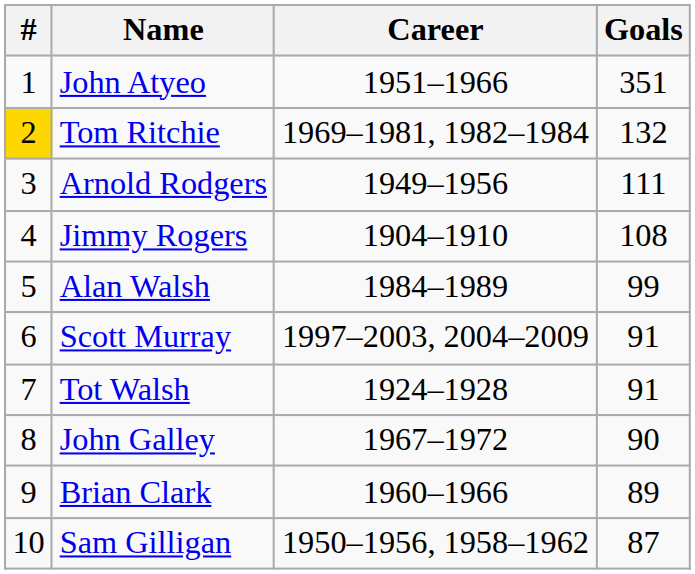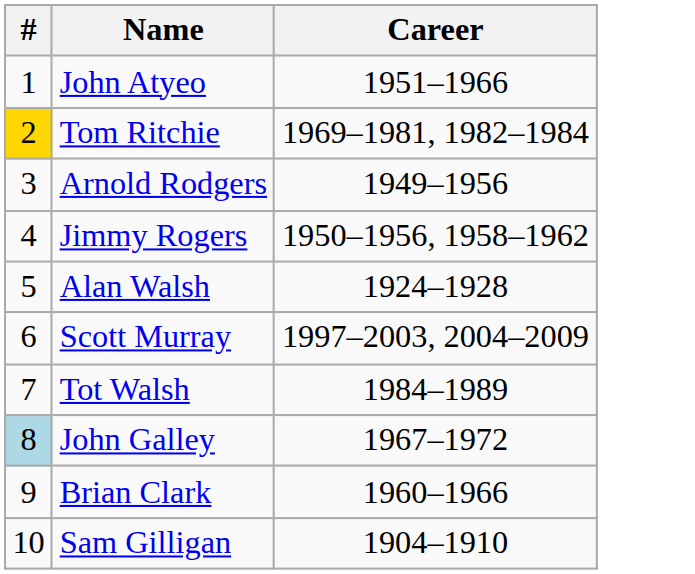- column: Goals | 351 | 132 | 111 | 108 | 99 | 91 | 91 | 90 | 89 | 87
Jimmy Rogers | Career: 1904–1910 -> 1950–1956, 1958–1962
Alan Walsh | Career: 1984–1989 -> 1924–1928
Tot Walsh | Career: 1924–1928 -> 1984–1989
John Galley | #: no background -> lightblue background
Sam Gilligan | Career: 1950–1956, 1958–1962 -> 1904–1910
